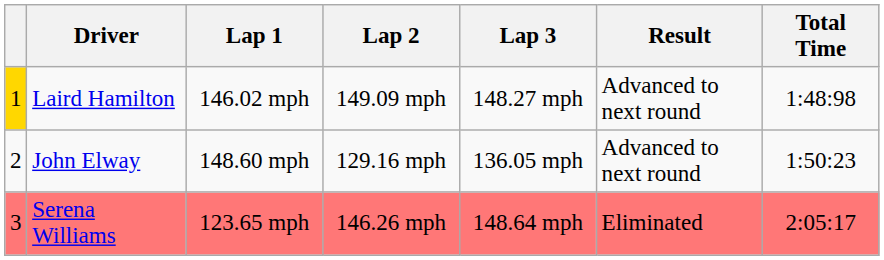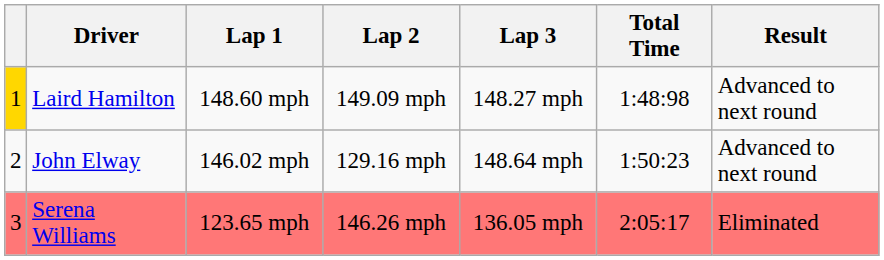columns swapped: Total Time <-> Result
Laird Hamilton | Lap 1: 146.02 mph -> 148.60 mph
John Elway | Lap 1: 148.60 mph -> 146.02 mph
John Elway | Lap 3: 136.05 mph -> 148.64 mph
Serena Williams | Lap 3: 148.64 mph -> 136.05 mph
